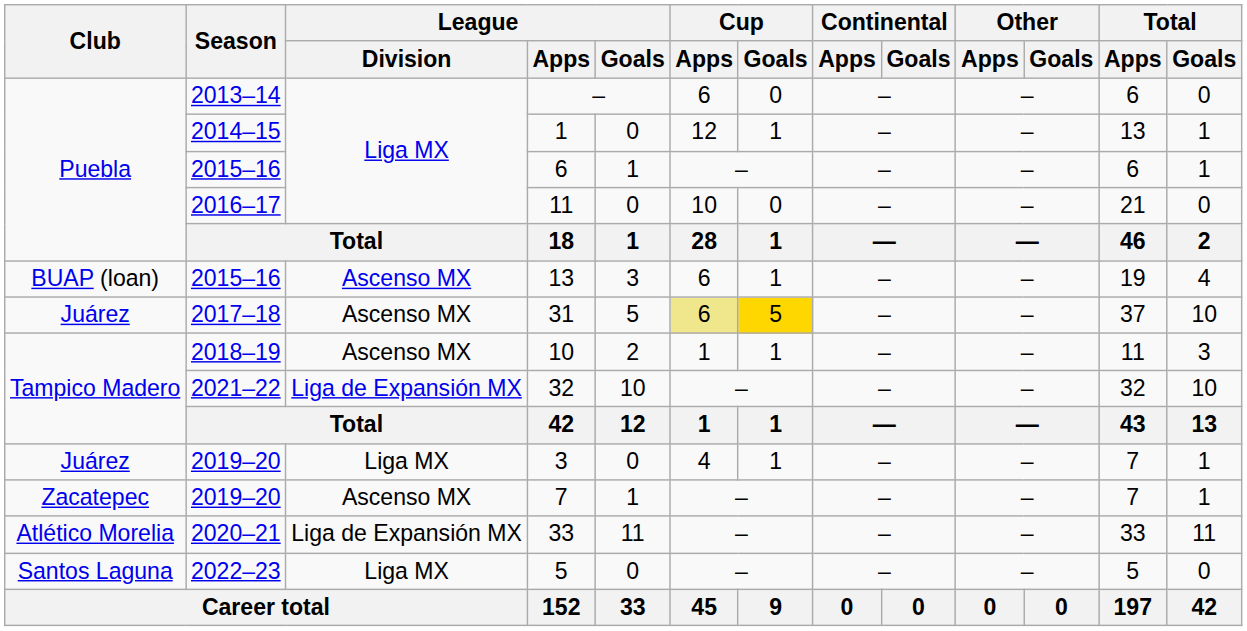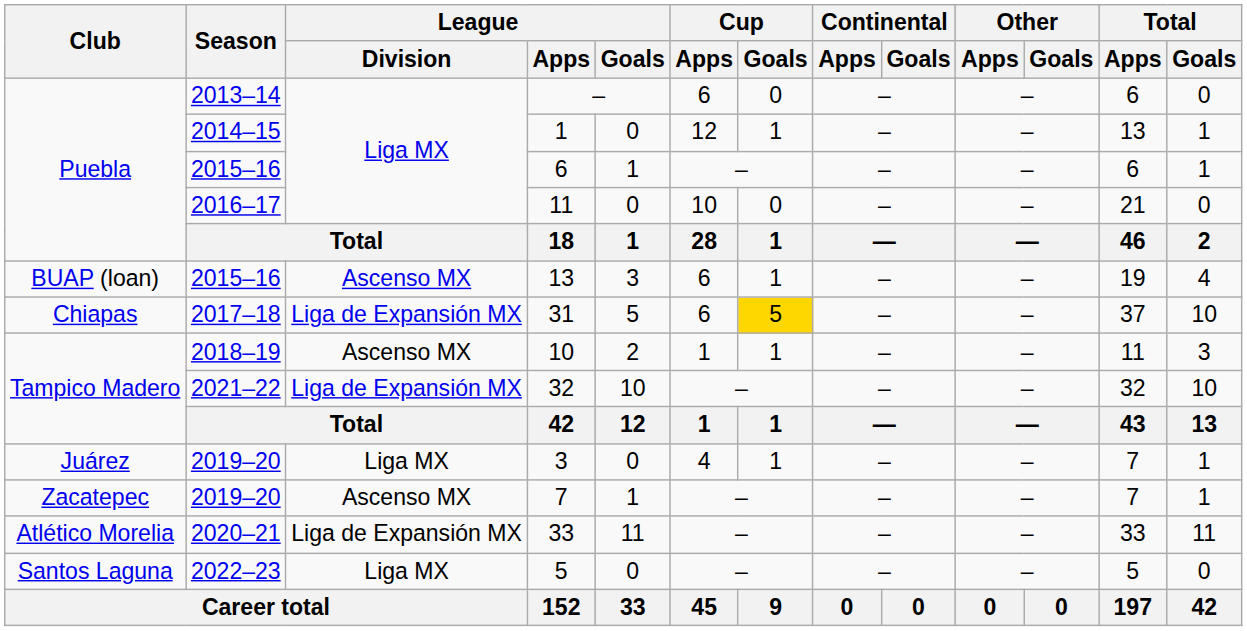31 | Club: Juárez -> Chiapas
31 | League / Division: Ascenso MX -> Liga de Expansión MX
31 | Cup / Apps: khaki background -> no background
